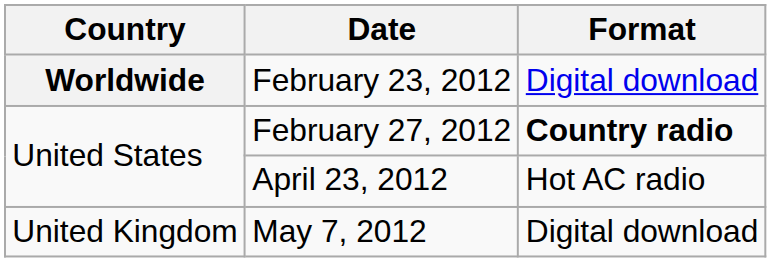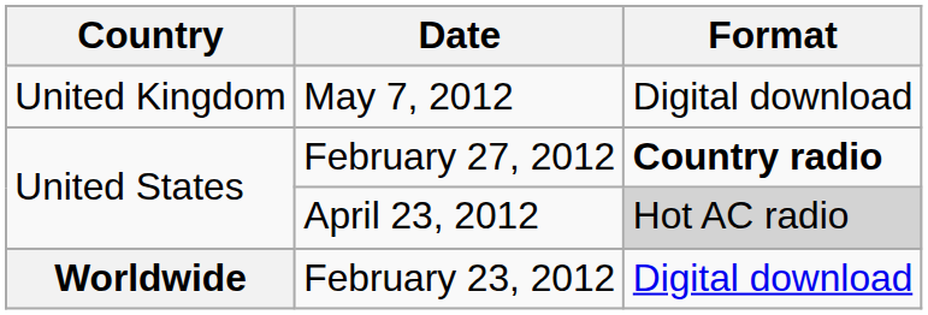rows swapped: February 23, 2012 <-> May 7, 2012
April 23, 2012 | Format: no background -> lightgrey background
